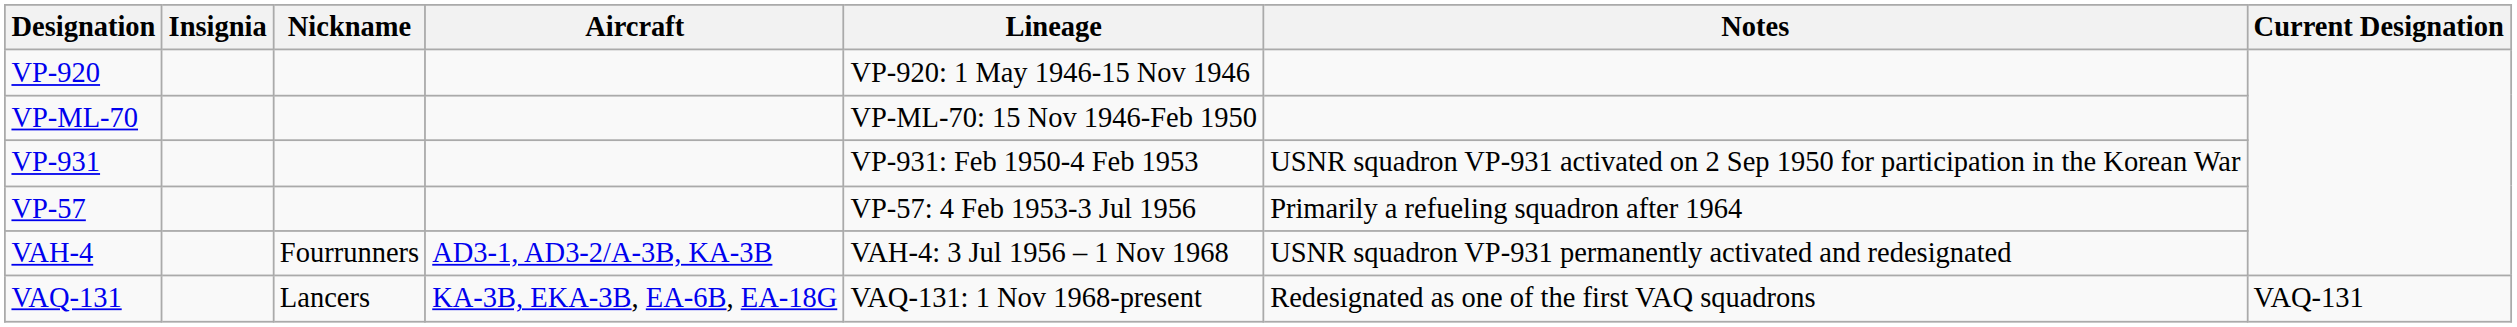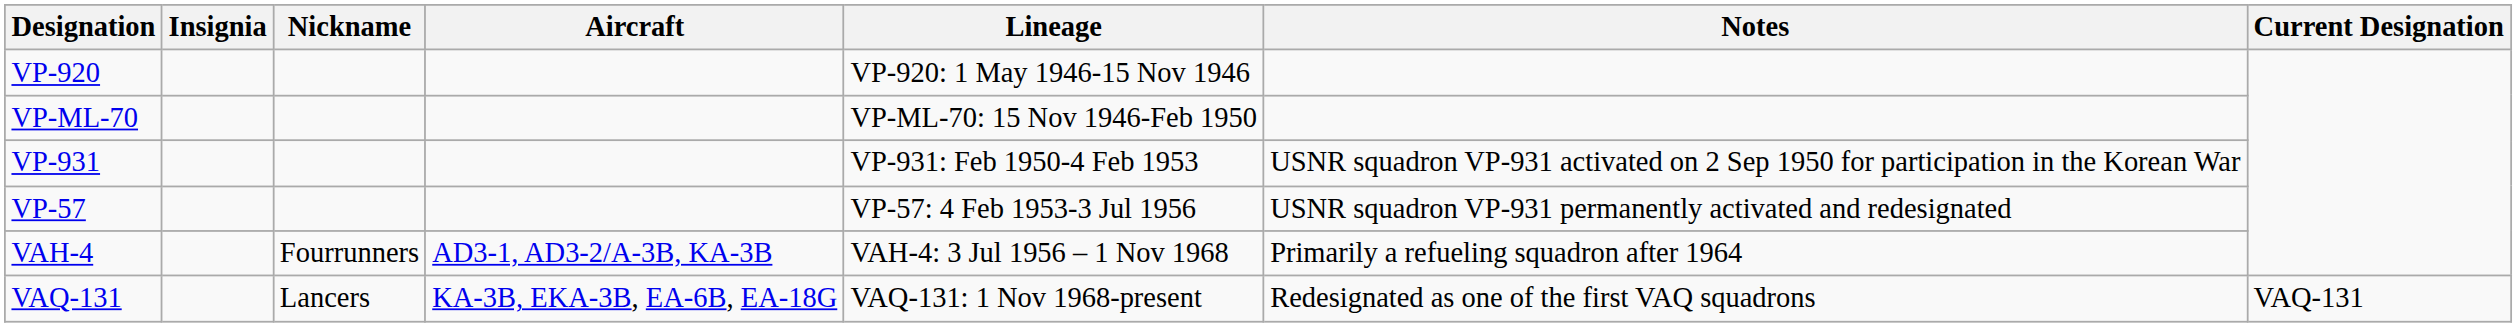VP-57 | Notes: Primarily a refueling squadron after 1964 -> USNR squadron VP-931 permanently activated and redesignated
VAH-4 | Notes: USNR squadron VP-931 permanently activated and redesignated -> Primarily a refueling squadron after 1964
